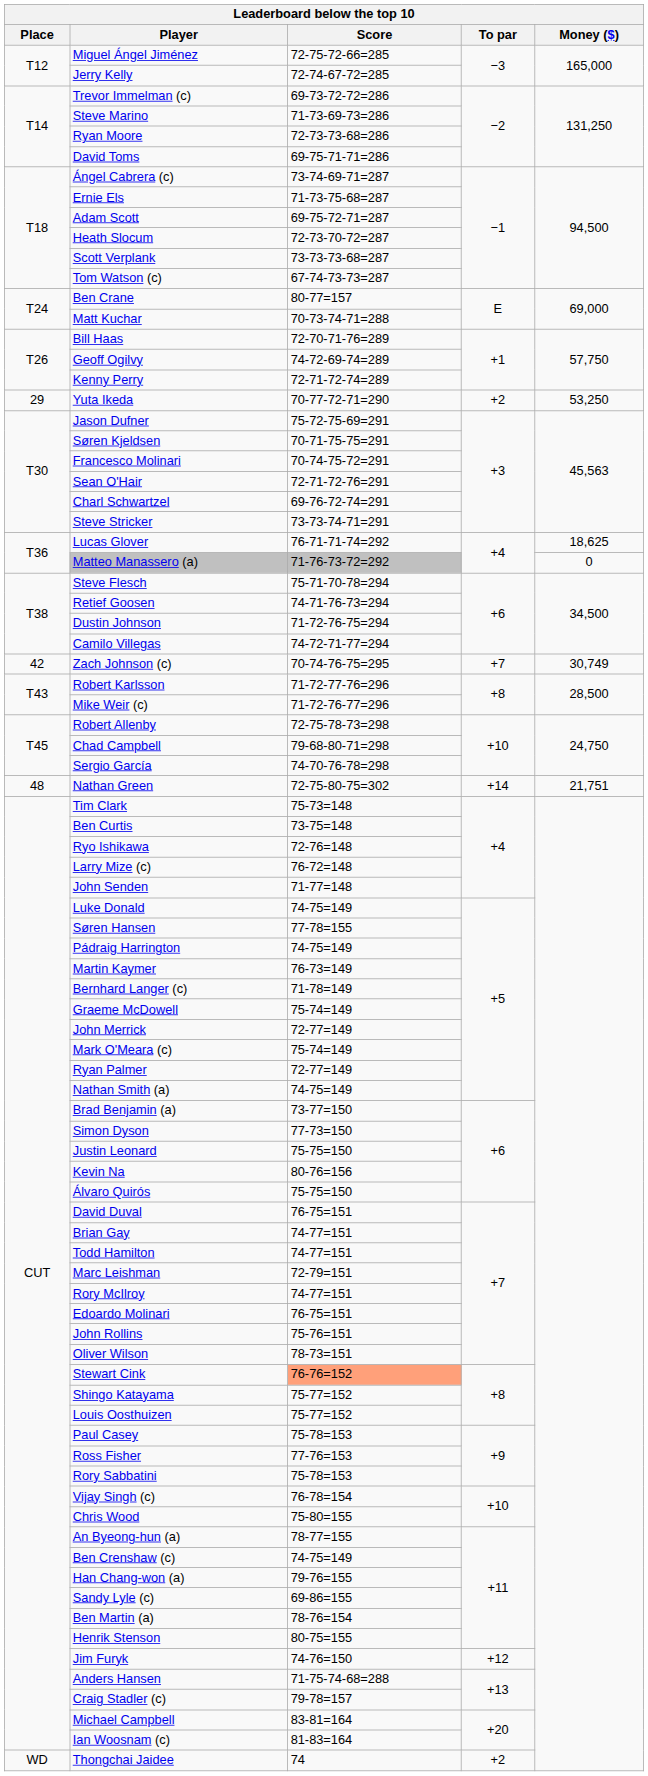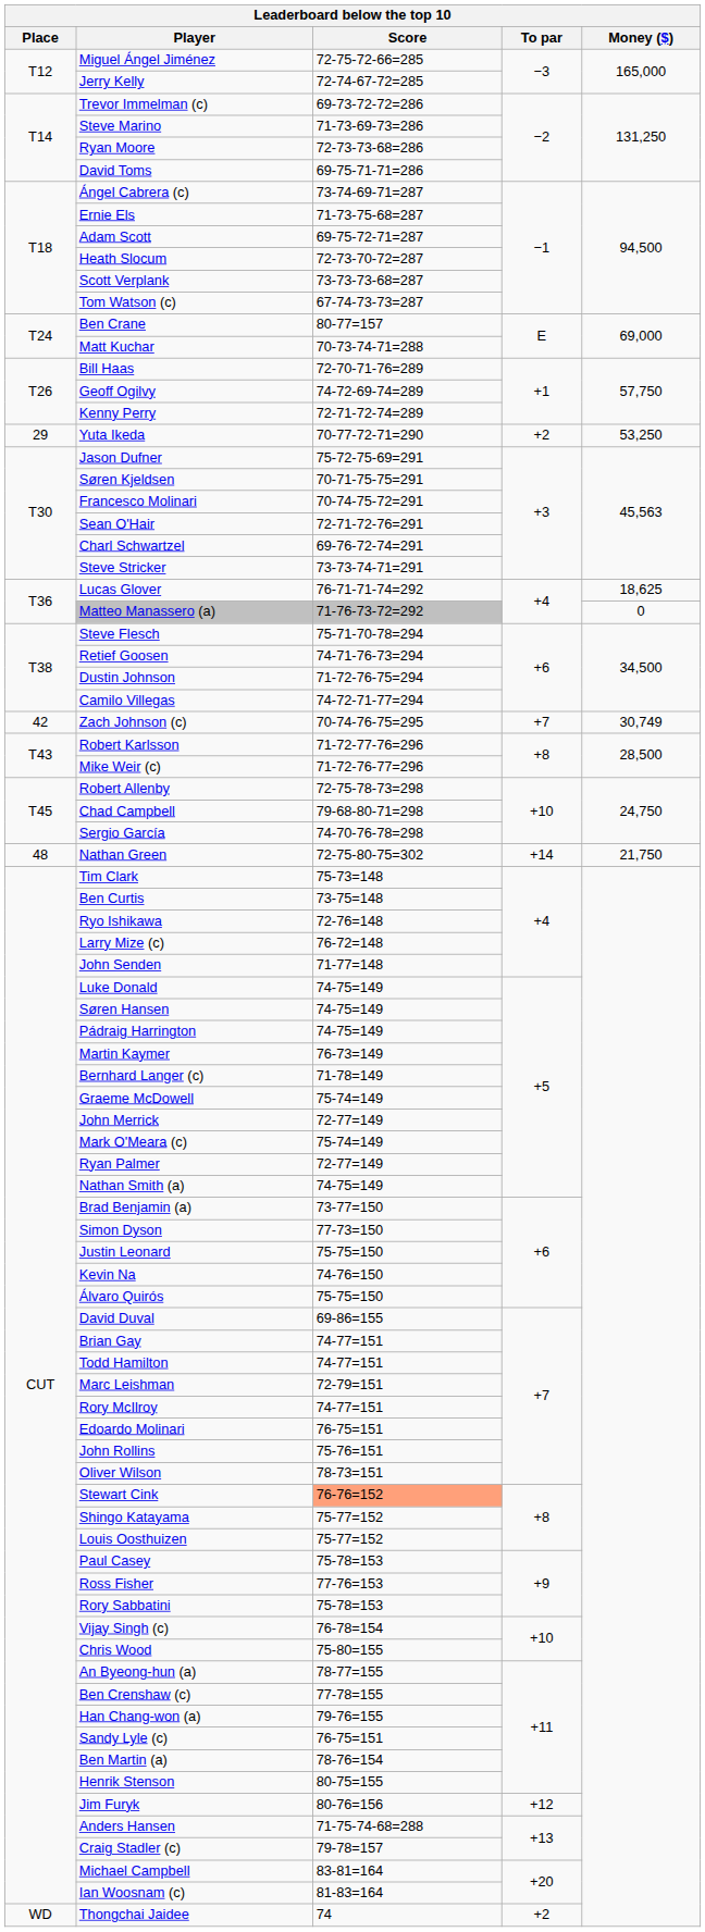Nathan Green | Money ($): 21,751 -> 21,750
Søren Hansen | Score: 77-78=155 -> 74-75=149
Kevin Na | Score: 80-76=156 -> 74-76=150
David Duval | Score: 76-75=151 -> 69-86=155
Ben Crenshaw (c) | Score: 74-75=149 -> 77-78=155
Sandy Lyle (c) | Score: 69-86=155 -> 76-75=151
Jim Furyk | Score: 74-76=150 -> 80-76=156
